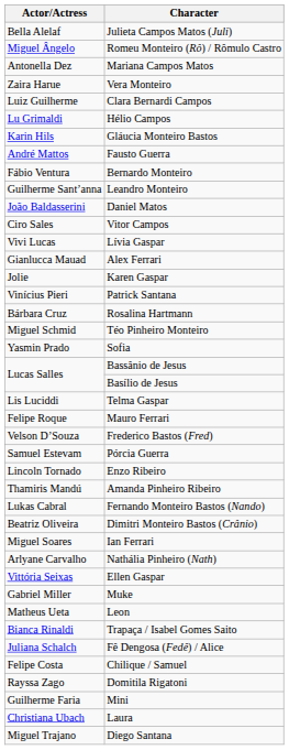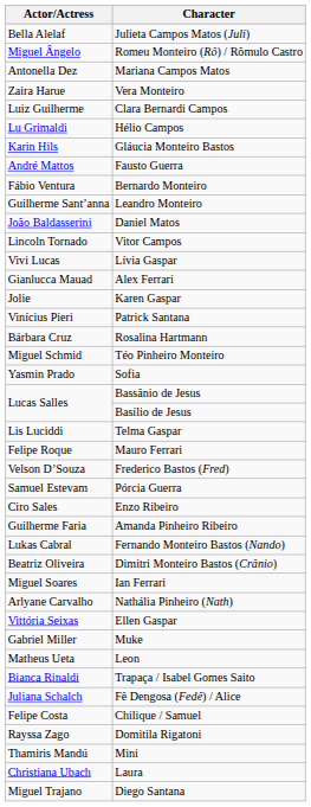Vitor Campos | Actor/Actress: Ciro Sales -> Lincoln Tornado
Enzo Ribeiro | Actor/Actress: Lincoln Tornado -> Ciro Sales
Amanda Pinheiro Ribeiro | Actor/Actress: Thamiris Mandú -> Guilherme Faria
Mini | Actor/Actress: Guilherme Faria -> Thamiris Mandú
